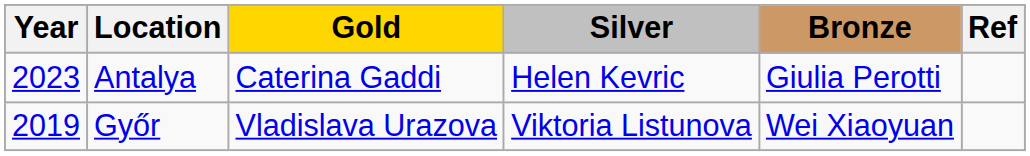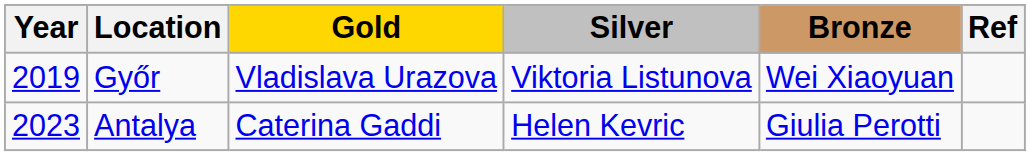rows swapped: Győr <-> Antalya
